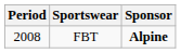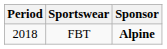FBT | Period: 2008 -> 2018
